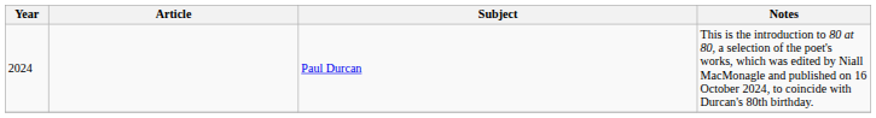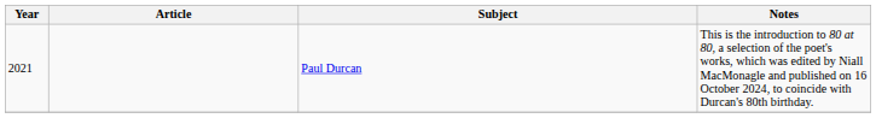Paul Durcan | Year: 2024 -> 2021
